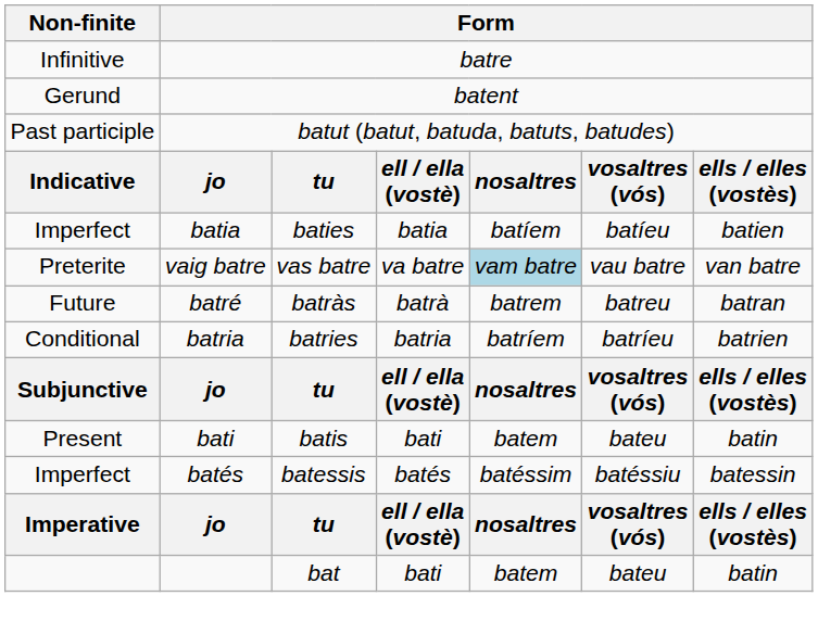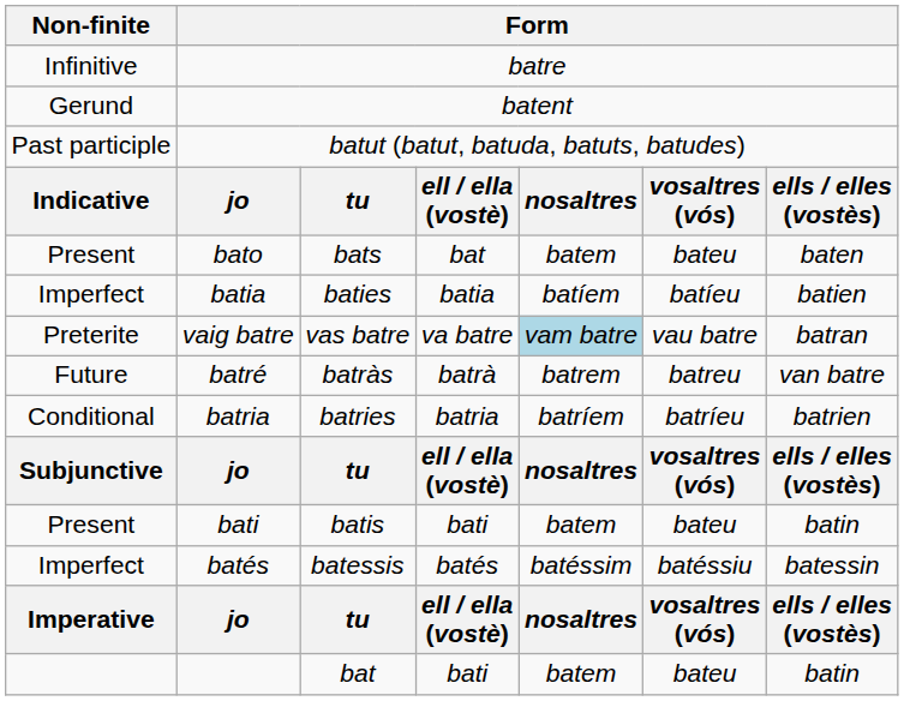+ row: Present | bato | bats | bat | batem | bateu | baten
vaig batre | column 7: van batre -> batran
batré | column 7: batran -> van batre
